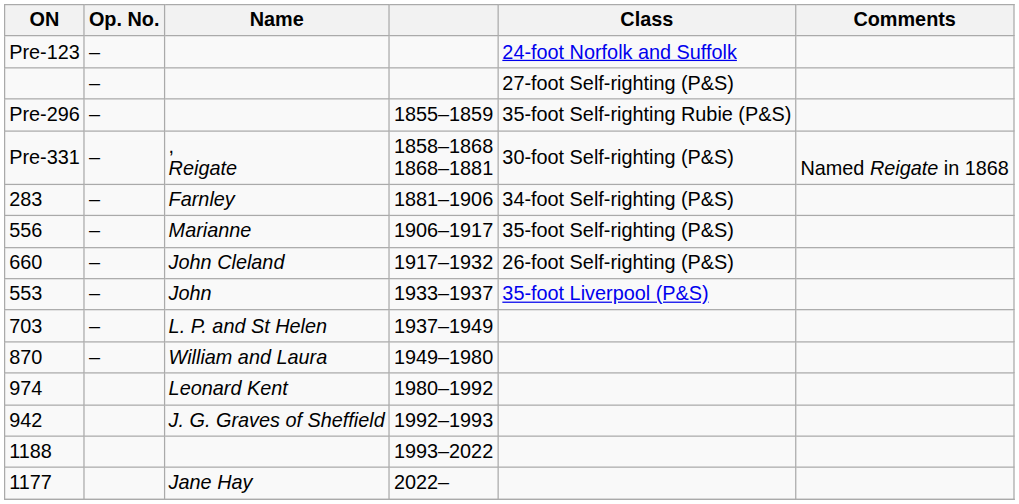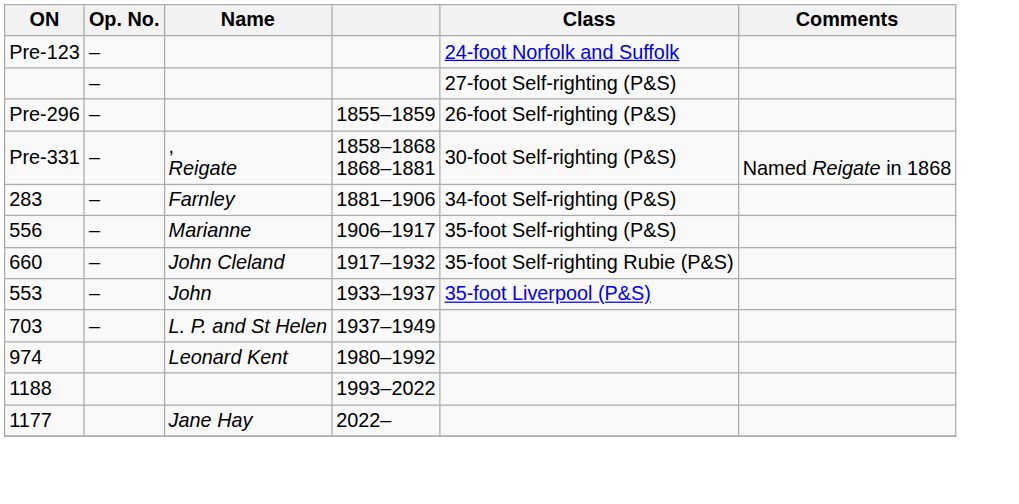Pre-296 | Class: 35-foot Self-righting Rubie (P&S) -> 26-foot Self-righting (P&S)
660 | Class: 26-foot Self-righting (P&S) -> 35-foot Self-righting Rubie (P&S)
- row: 870 | – | William and Laura | 1949–1980
- row: 942 | J. G. Graves of Sheffield | 1992–1993
